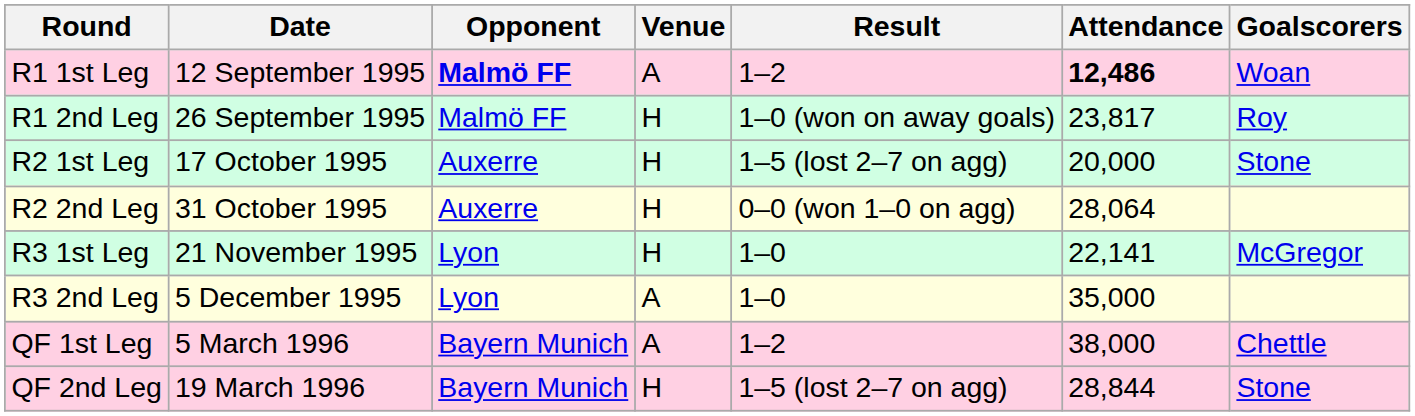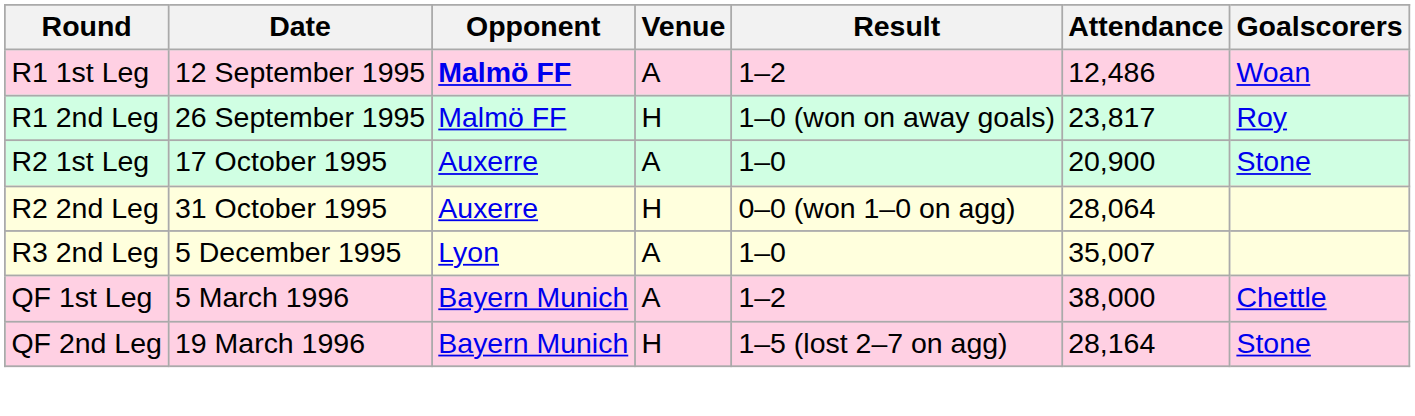R1 1st Leg | Attendance: bold -> normal
R2 1st Leg | Venue: H -> A
R2 1st Leg | Result: 1–5 (lost 2–7 on agg) -> 1–0
R2 1st Leg | Attendance: 20,000 -> 20,900
- row: R3 1st Leg | 21 November 1995 | Lyon | H | 1–0 | 22,141 | McGregor
R3 2nd Leg | Attendance: 35,000 -> 35,007
QF 2nd Leg | Attendance: 28,844 -> 28,164
